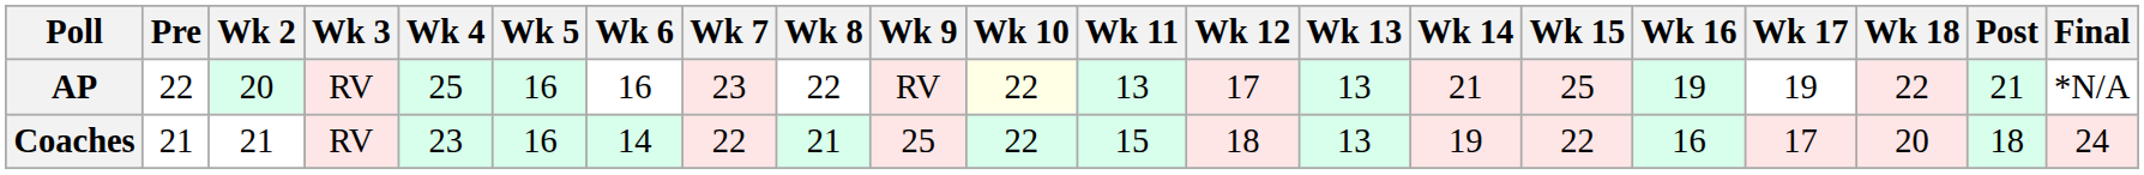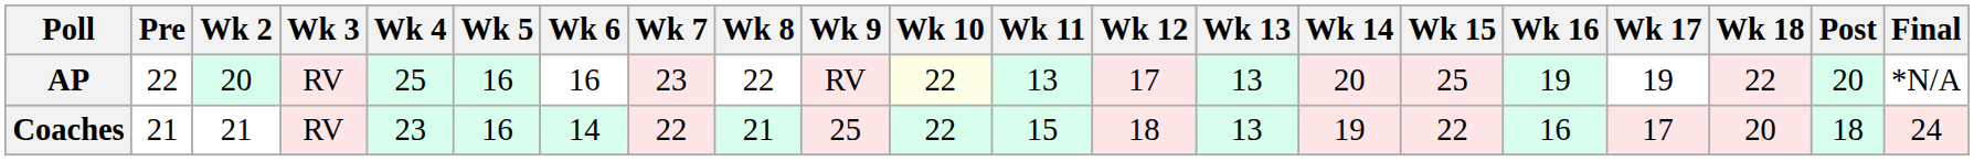AP | Wk 14: 21 -> 20
AP | Post: 21 -> 20
